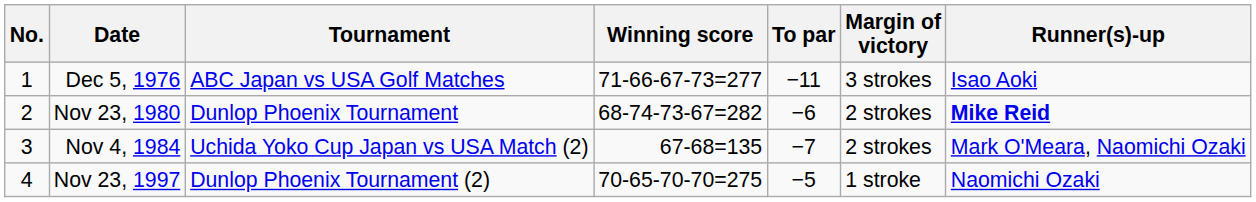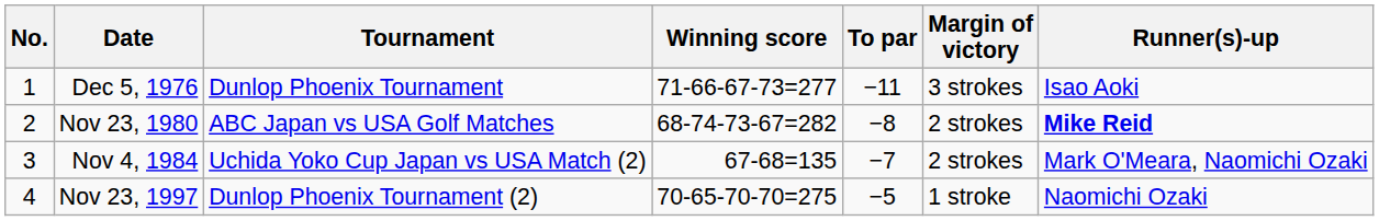Dec 5, 1976 | Tournament: ABC Japan vs USA Golf Matches -> Dunlop Phoenix Tournament
Nov 23, 1980 | Tournament: Dunlop Phoenix Tournament -> ABC Japan vs USA Golf Matches
Nov 23, 1980 | To par: −6 -> −8
